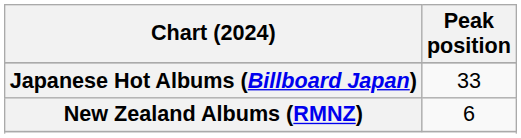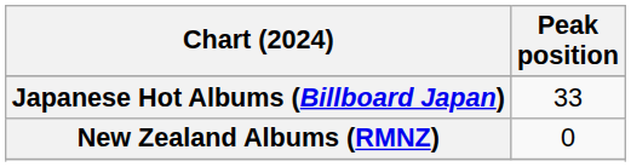New Zealand Albums (RMNZ) | Peak position: 6 -> 0
